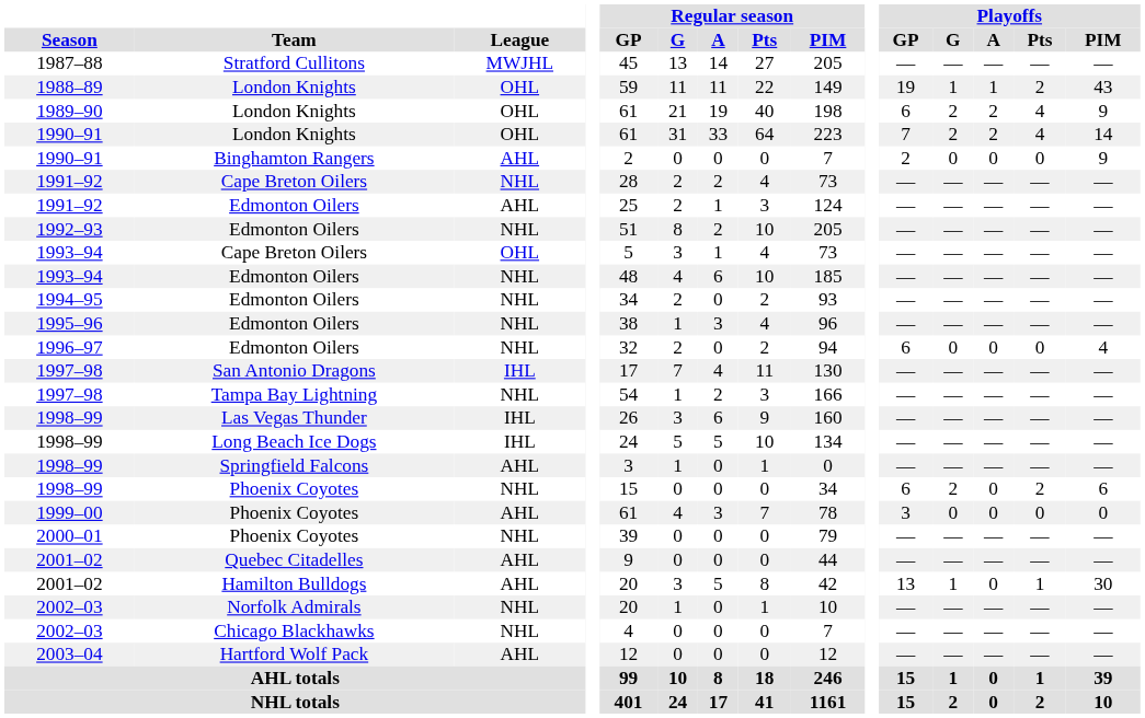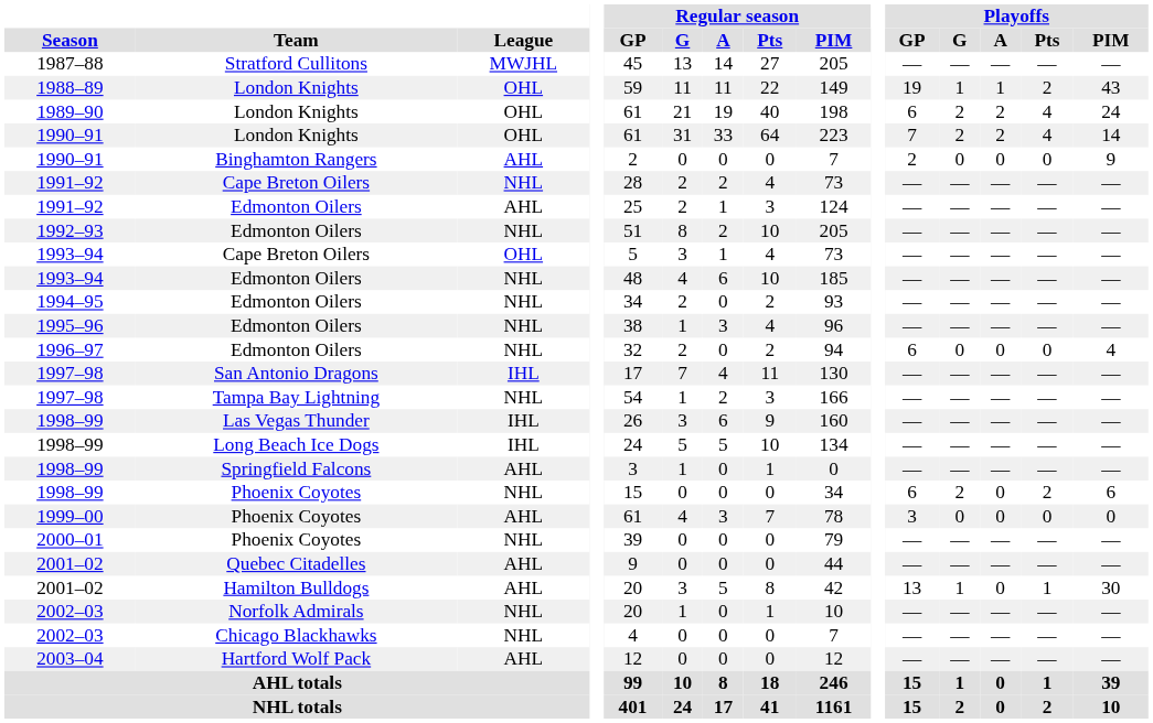1989–90 | Playoffs / PIM: 9 -> 24
